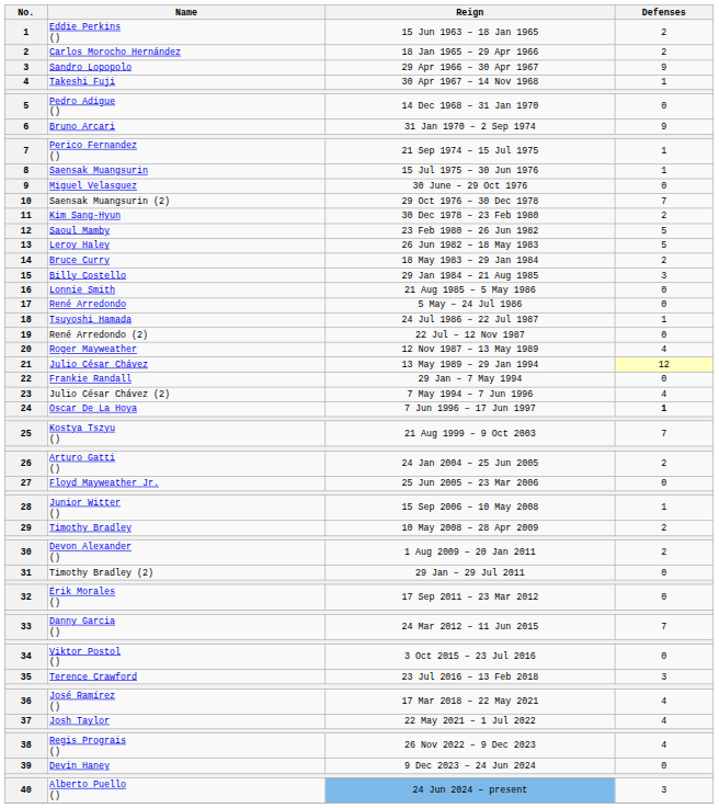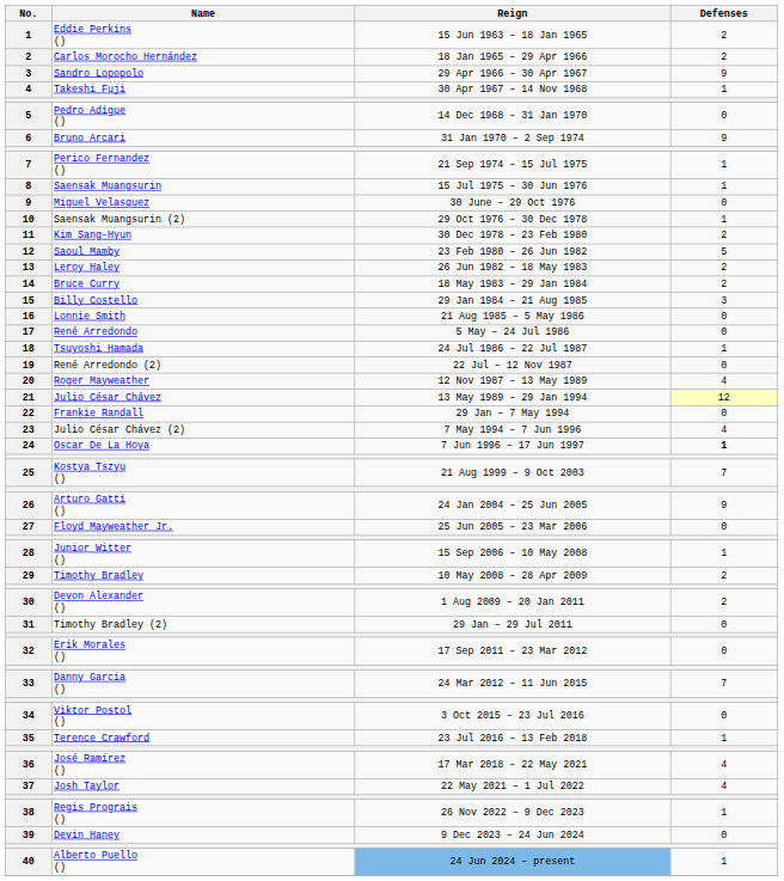Saensak Muangsurin (2) | Defenses: 7 -> 1
Leroy Haley | Defenses: 5 -> 2
Arturo Gatti () | Defenses: 2 -> 9
Terence Crawford | Defenses: 3 -> 1
Regis Prograis () | Defenses: 4 -> 1
Alberto Puello () | Defenses: 3 -> 1
